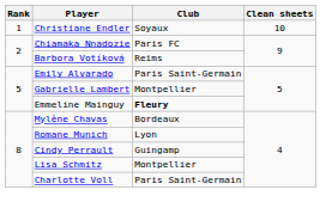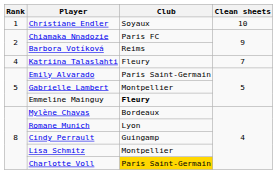+ row: 4 | Katriina Talaslahti | Fleury | 7
Charlotte Voll | Club: no background -> gold background
